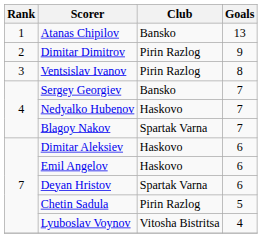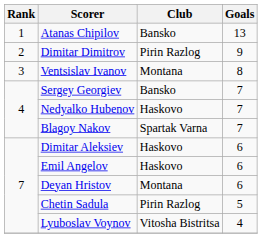Ventsislav Ivanov | Club: Pirin Razlog -> Montana
Deyan Hristov | Club: Spartak Varna -> Montana
